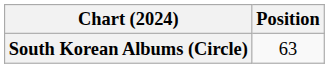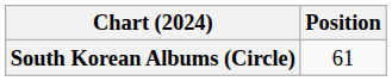South Korean Albums (Circle) | Position: 63 -> 61
